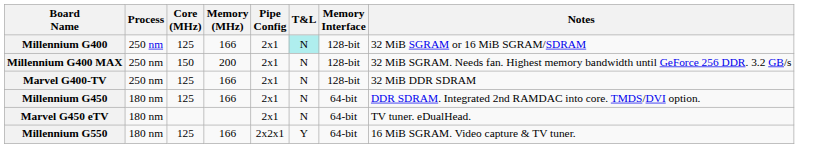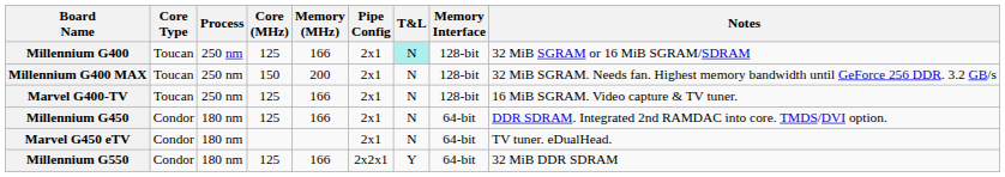+ column: Core Type | Toucan | Toucan | Toucan | Condor | Condor | Condor
Marvel G400-TV | Notes: 32 MiB DDR SDRAM -> 16 MiB SGRAM. Video capture & TV tuner.
Millennium G550 | Notes: 16 MiB SGRAM. Video capture & TV tuner. -> 32 MiB DDR SDRAM
